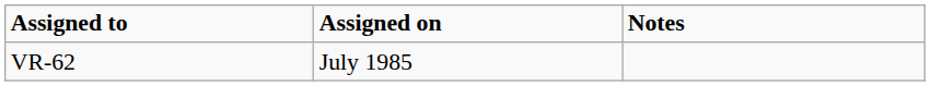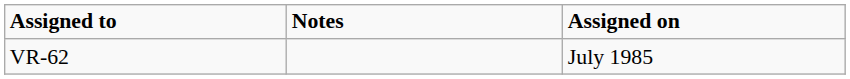columns swapped: Assigned on <-> Notes
